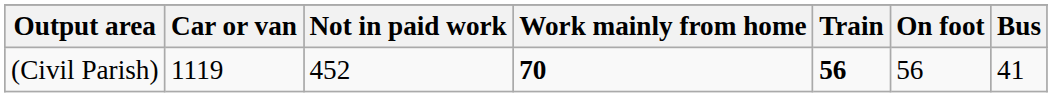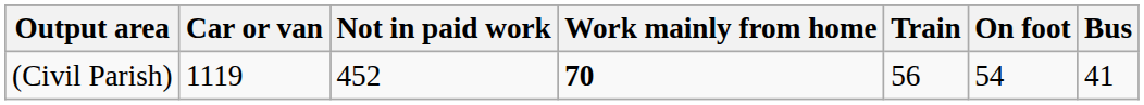(Civil Parish) | Train: bold -> normal
(Civil Parish) | On foot: 56 -> 54
